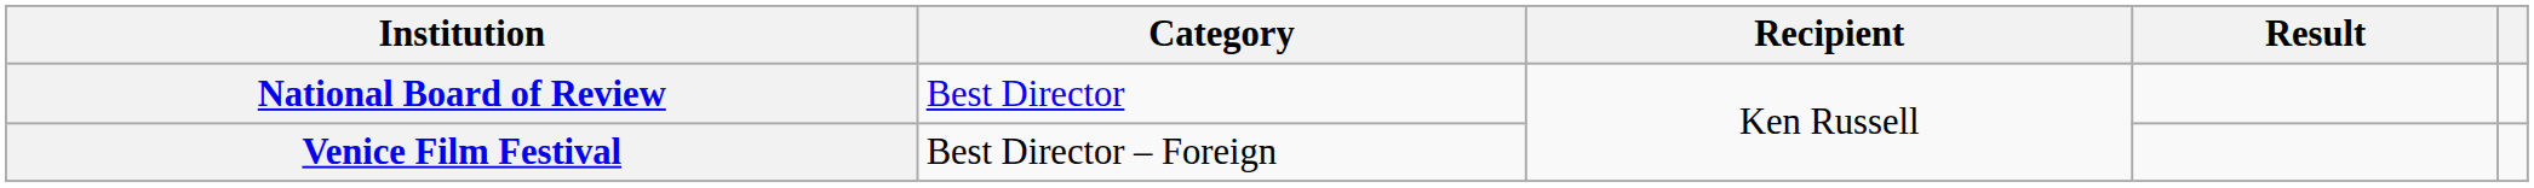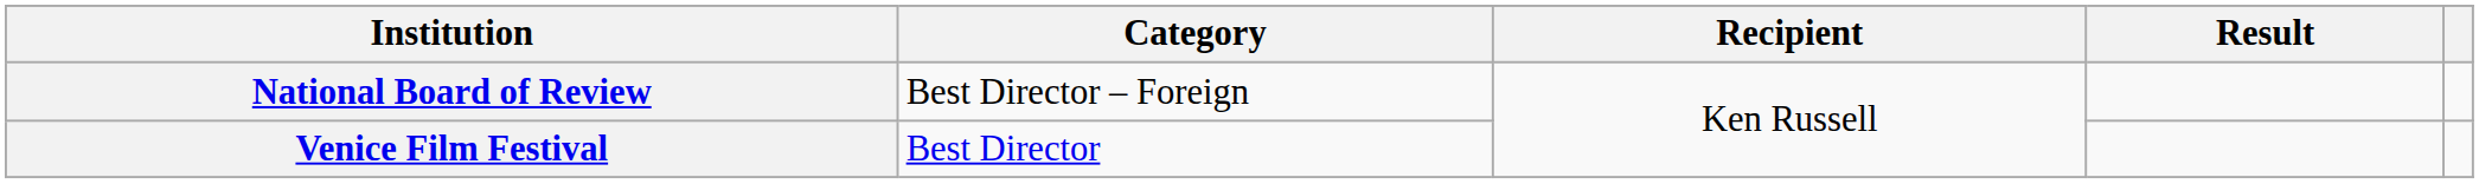National Board of Review | Category: Best Director -> Best Director – Foreign
Venice Film Festival | Category: Best Director – Foreign -> Best Director
